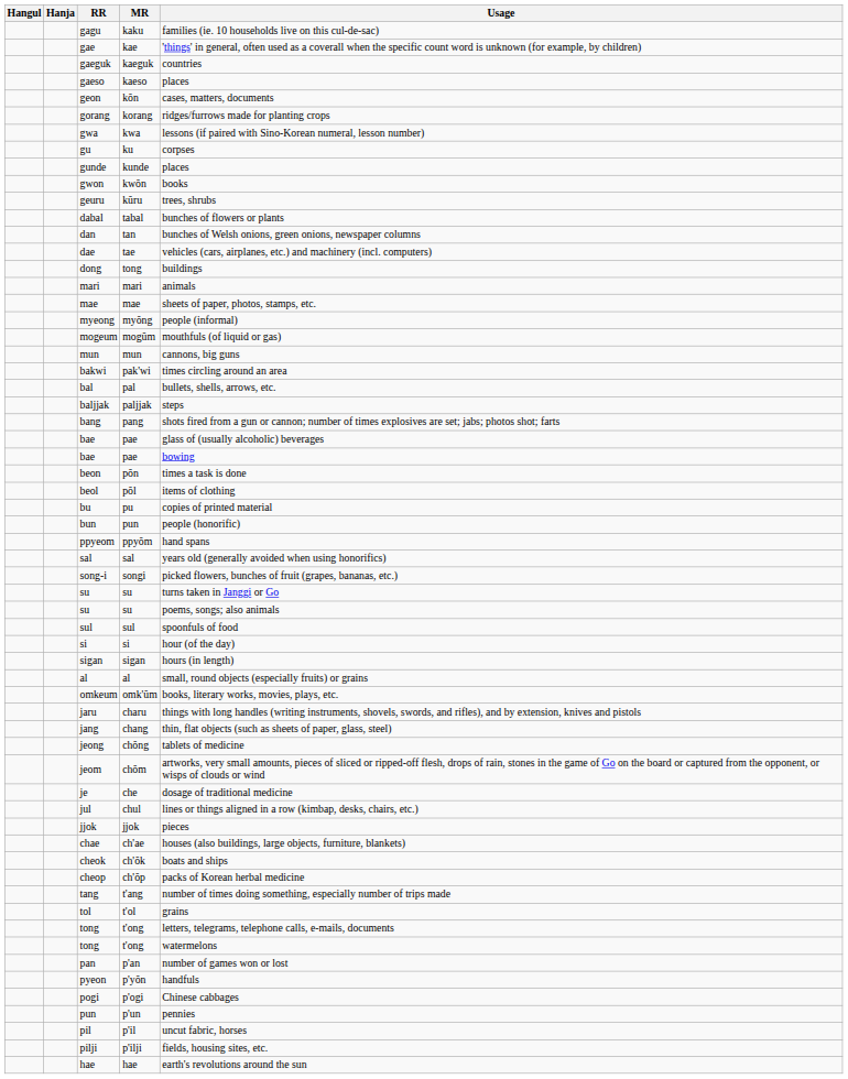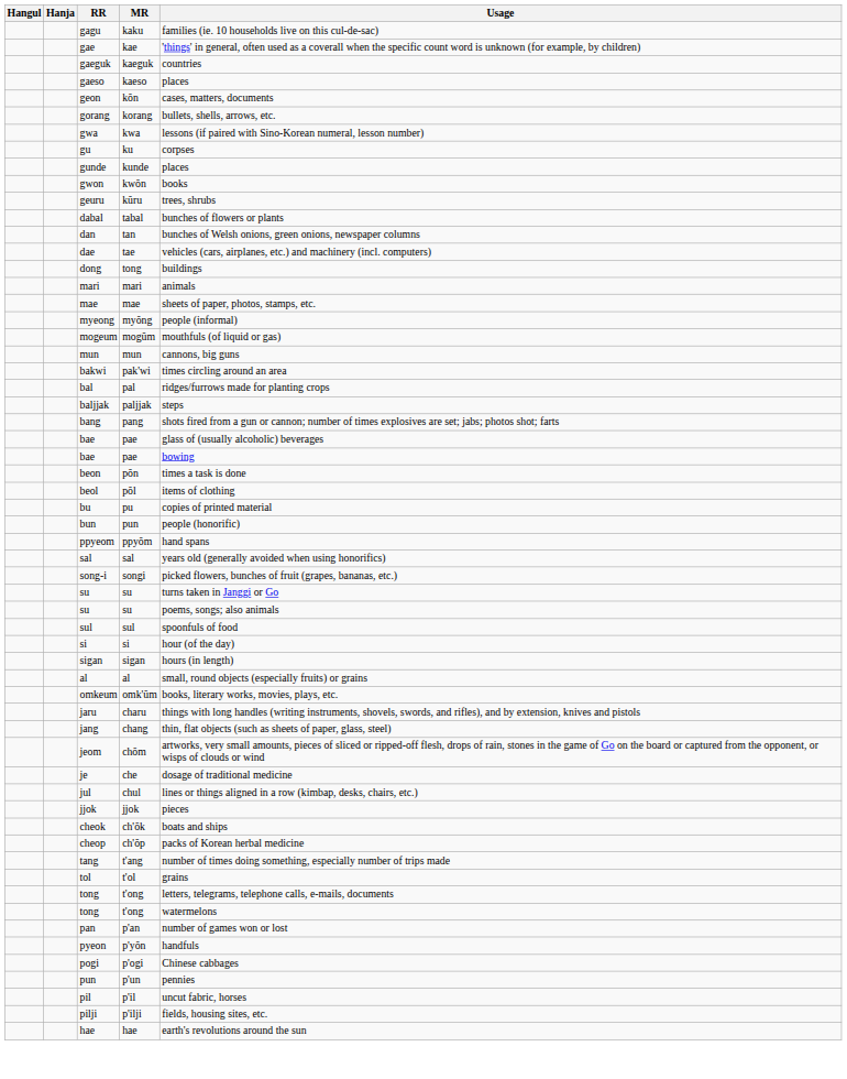gorang | Usage: ridges/furrows made for planting crops -> bullets, shells, arrows, etc.
bal | Usage: bullets, shells, arrows, etc. -> ridges/furrows made for planting crops
- row: jeong | chŏng | tablets of medicine
- row: chae | ch'ae | houses (also buildings, large objects, furniture, blankets)
